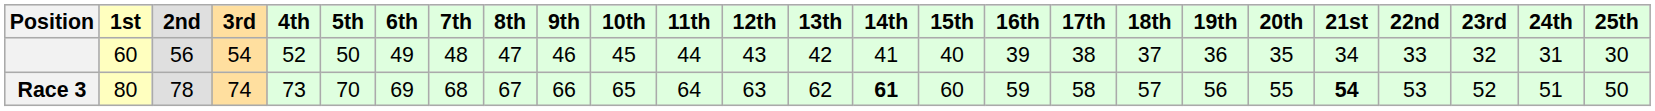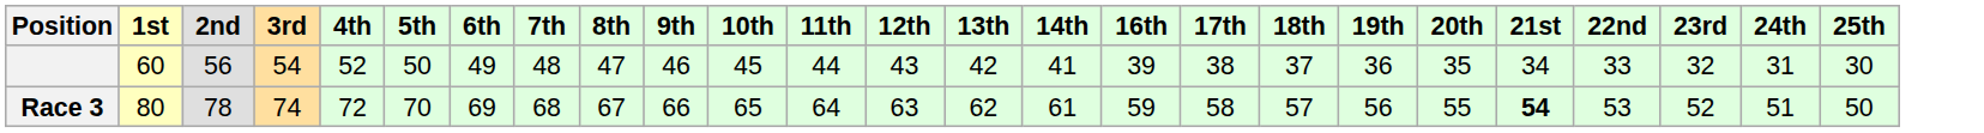- column: 15th | 40 | 60
Race 3 | 4th: 73 -> 72
Race 3 | 14th: bold -> normal
